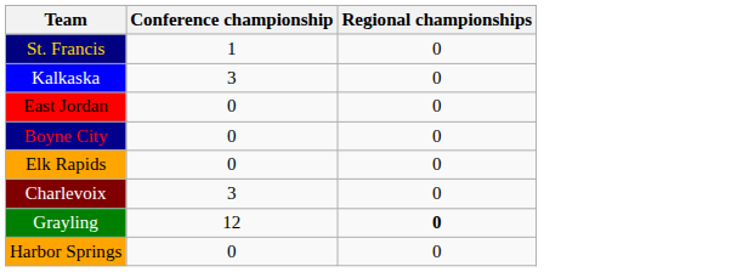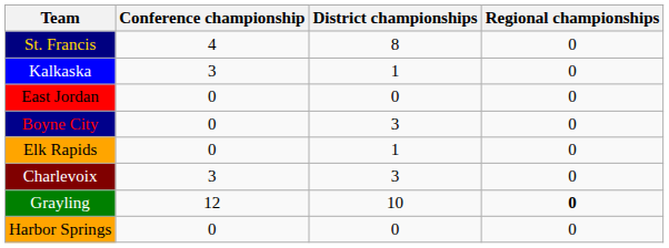+ column: District championships | 8 | 1 | 0 | 3 | 1 | 3 | 10 | 0
St. Francis | Conference championship: 1 -> 4
